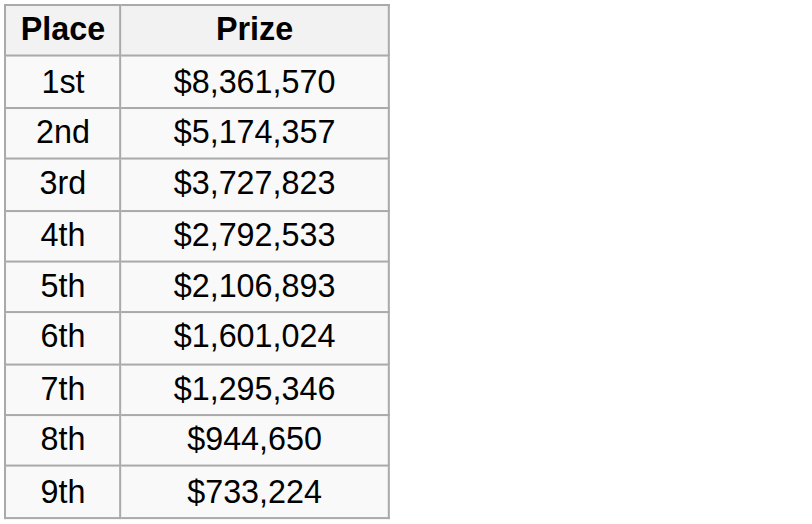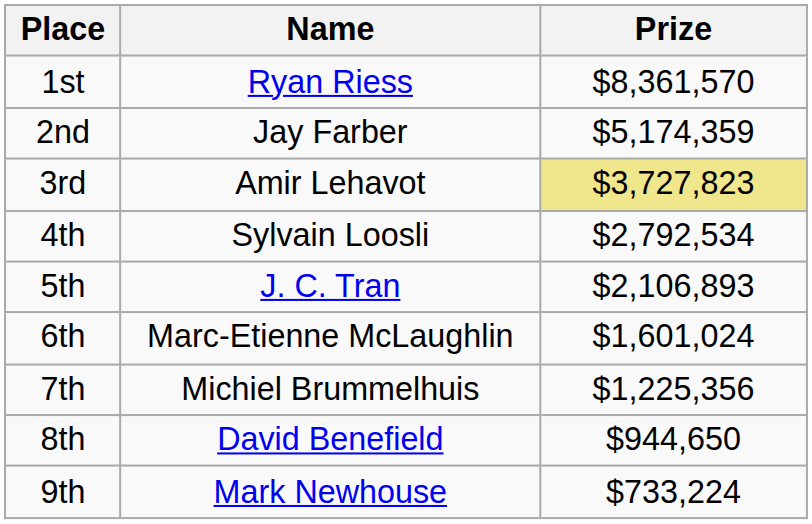+ column: Name | Ryan Riess | Jay Farber | Amir Lehavot | Sylvain Loosli | J. C. Tran | Marc-Etienne McLaughlin | Michiel Brummelhuis | David Benefield | Mark Newhouse
2nd | Prize: $5,174,357 -> $5,174,359
3rd | Prize: no background -> khaki background
4th | Prize: $2,792,533 -> $2,792,534
7th | Prize: $1,295,346 -> $1,225,356
